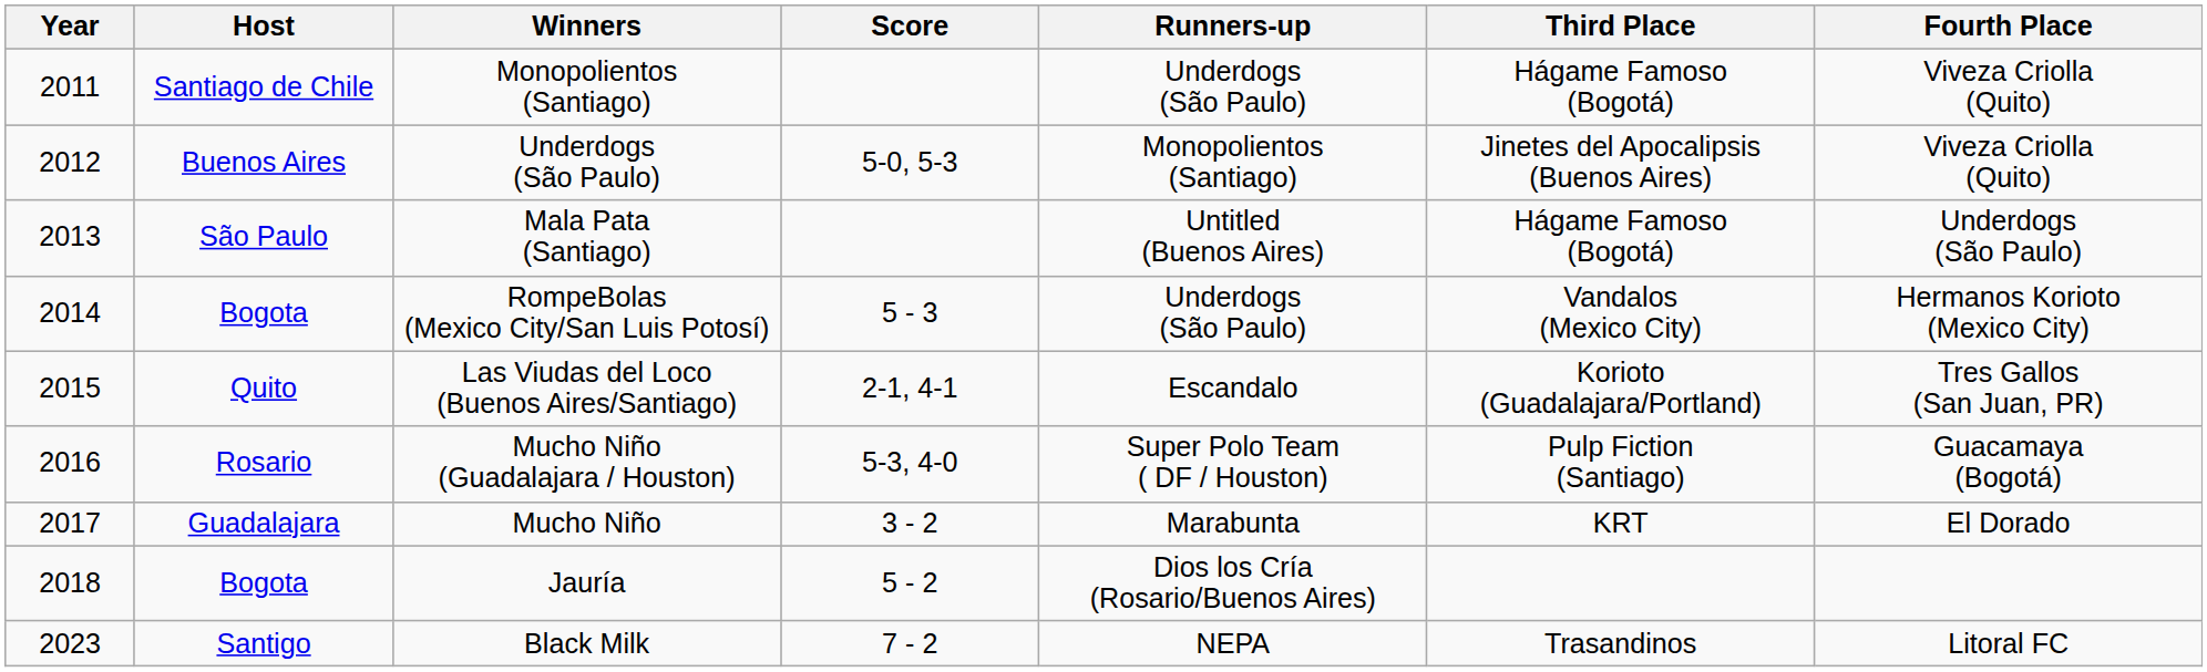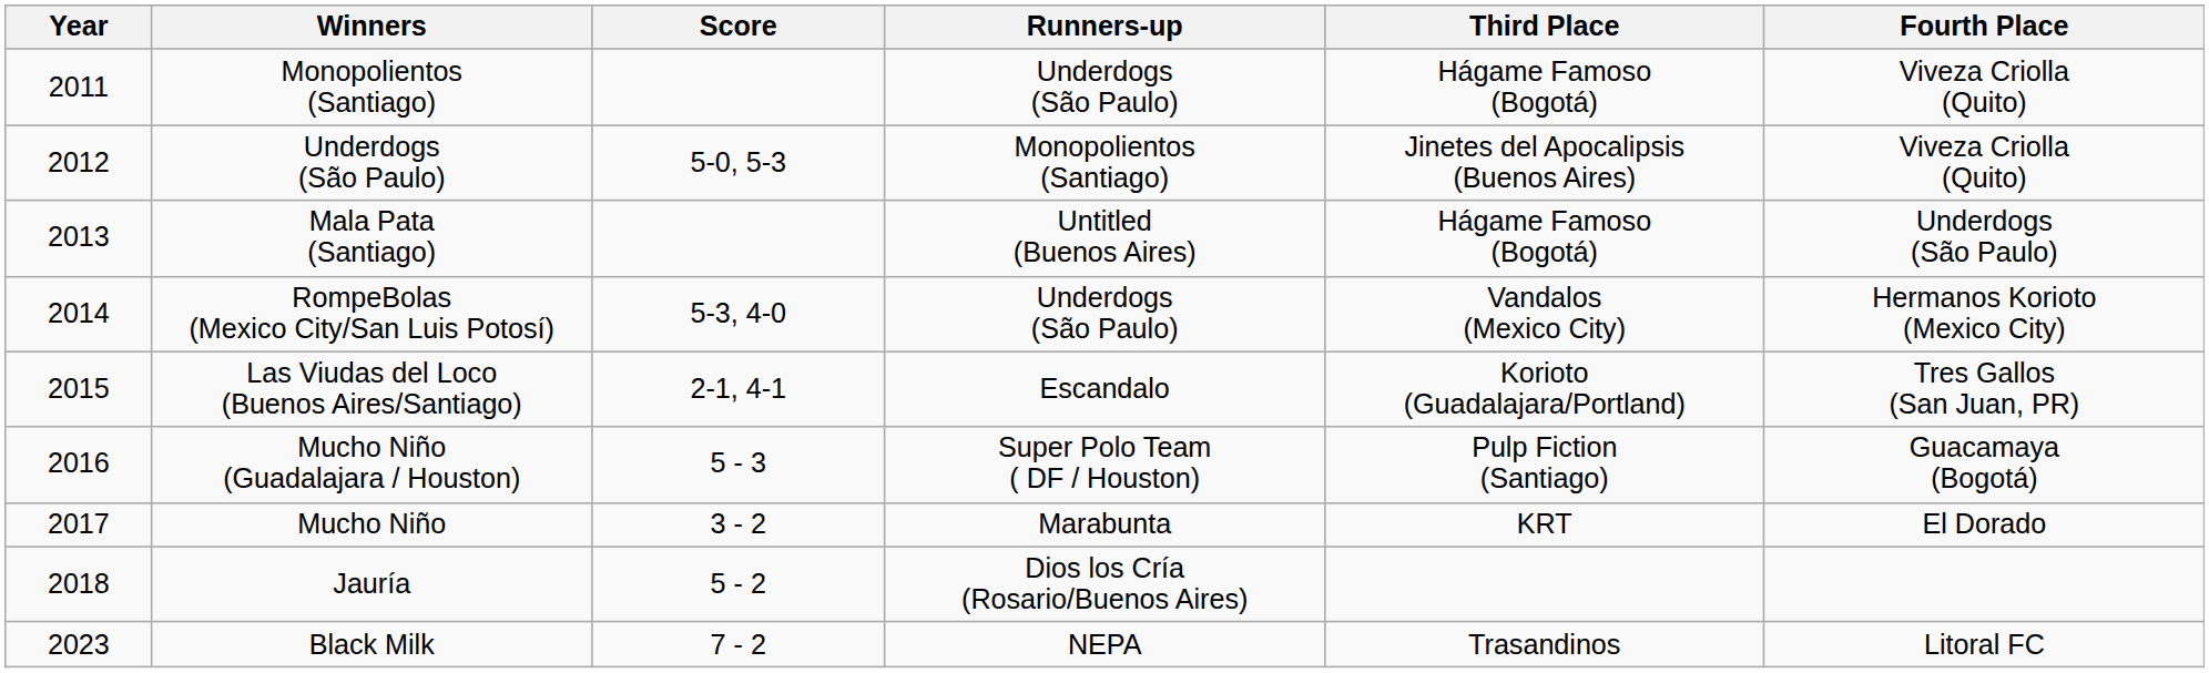- column: Host | Santiago de Chile | Buenos Aires | São Paulo | Bogota | Quito | Rosario | Guadalajara | Bogota | Santigo
RompeBolas (Mexico City/San Luis Potosí) | Score: 5 - 3 -> 5-3, 4-0
Mucho Niño (Guadalajara / Houston) | Score: 5-3, 4-0 -> 5 - 3
